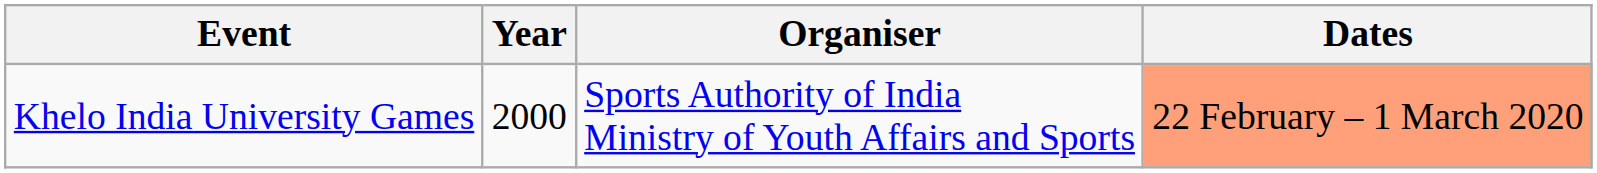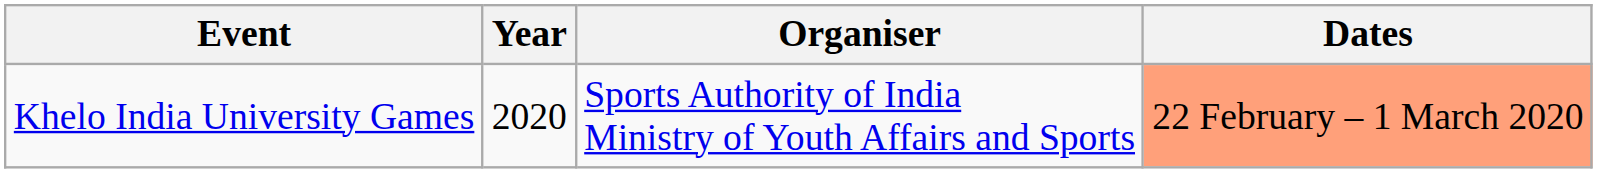Khelo India University Games | Year: 2000 -> 2020
